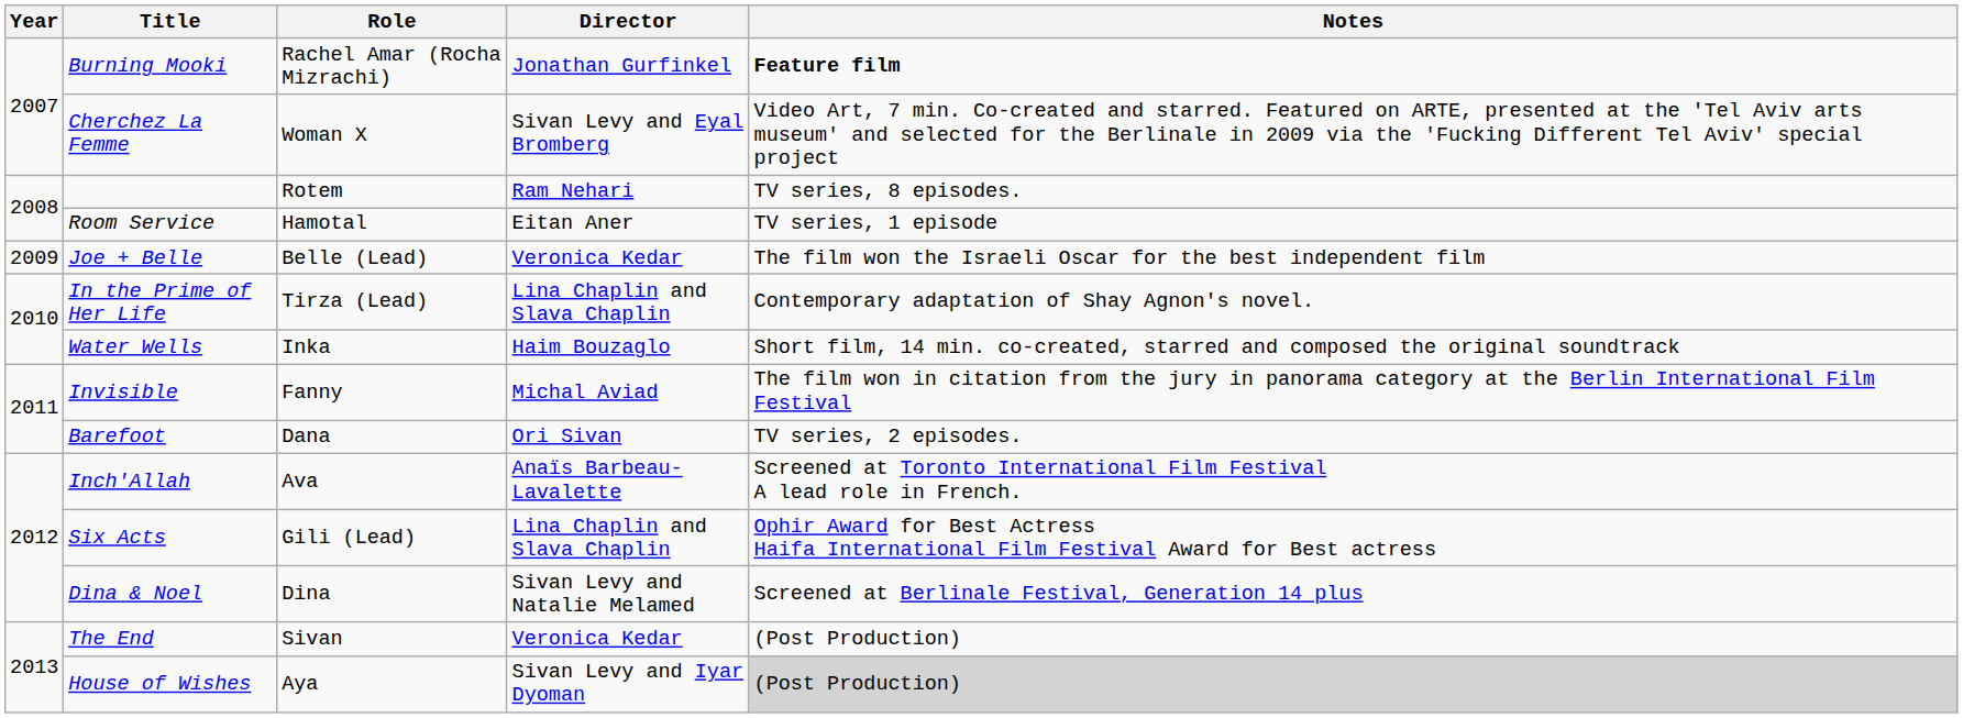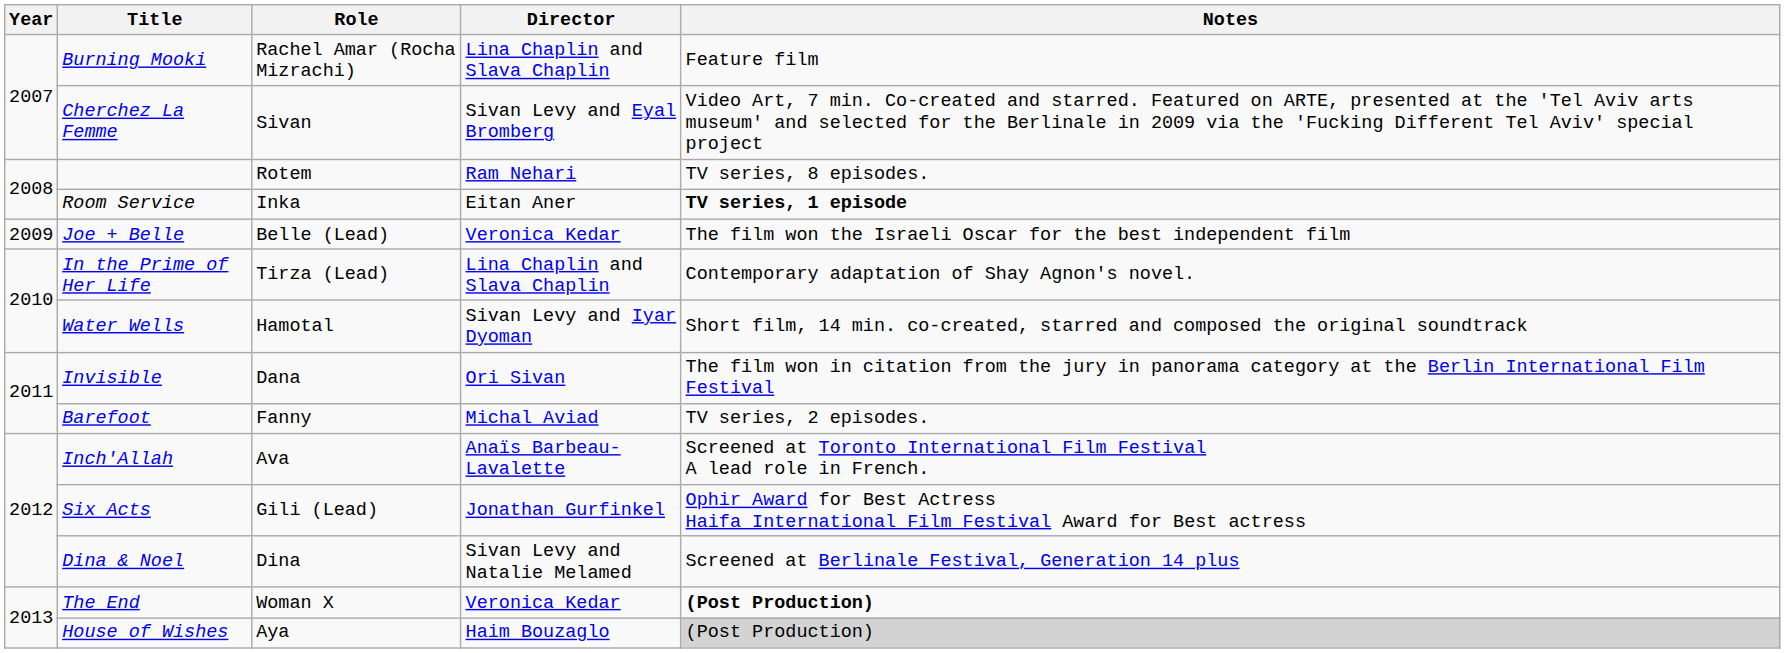Burning Mooki | Director: Jonathan Gurfinkel -> Lina Chaplin and Slava Chaplin
Burning Mooki | Notes: bold -> normal
Cherchez La Femme | Role: Woman X -> Sivan
Room Service | Role: Hamotal -> Inka
Room Service | Notes: normal -> bold
Water Wells | Role: Inka -> Hamotal
Water Wells | Director: Haim Bouzaglo -> Sivan Levy and Iyar Dyoman
Invisible | Role: Fanny -> Dana
Invisible | Director: Michal Aviad -> Ori Sivan
Barefoot | Role: Dana -> Fanny
Barefoot | Director: Ori Sivan -> Michal Aviad
Six Acts | Director: Lina Chaplin and Slava Chaplin -> Jonathan Gurfinkel
The End | Role: Sivan -> Woman X
The End | Notes: normal -> bold
House of Wishes | Director: Sivan Levy and Iyar Dyoman -> Haim Bouzaglo
